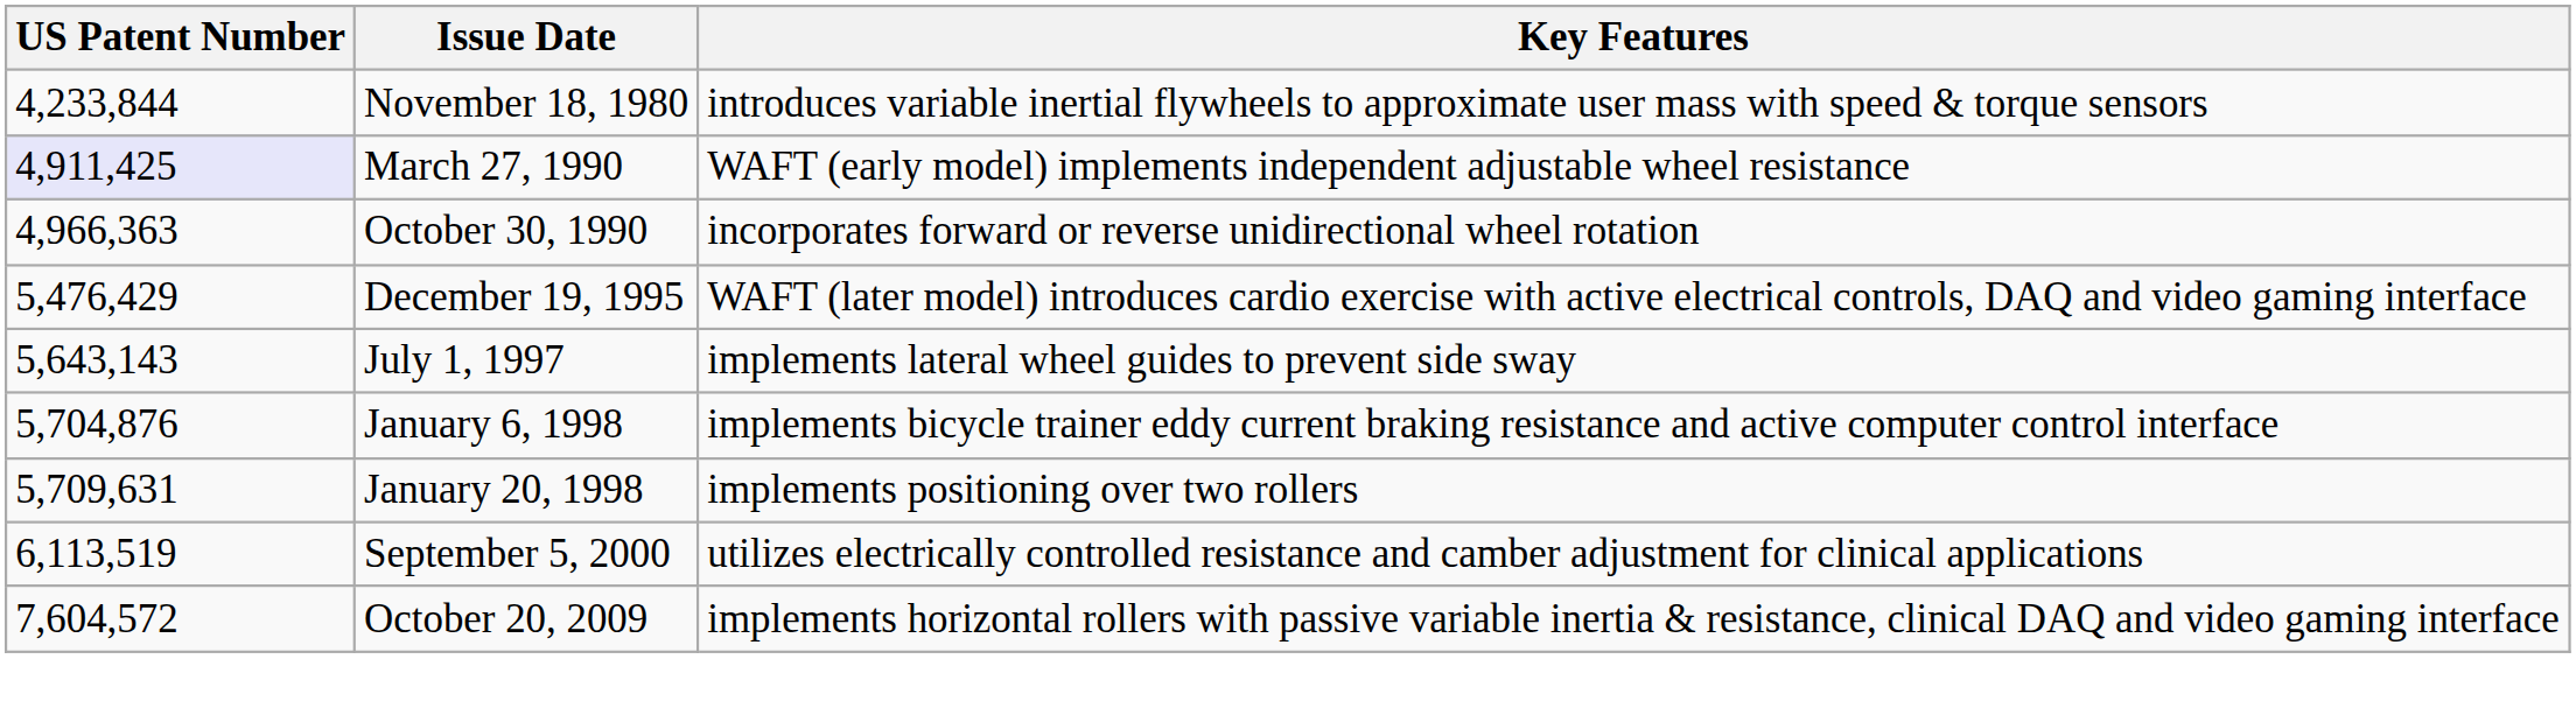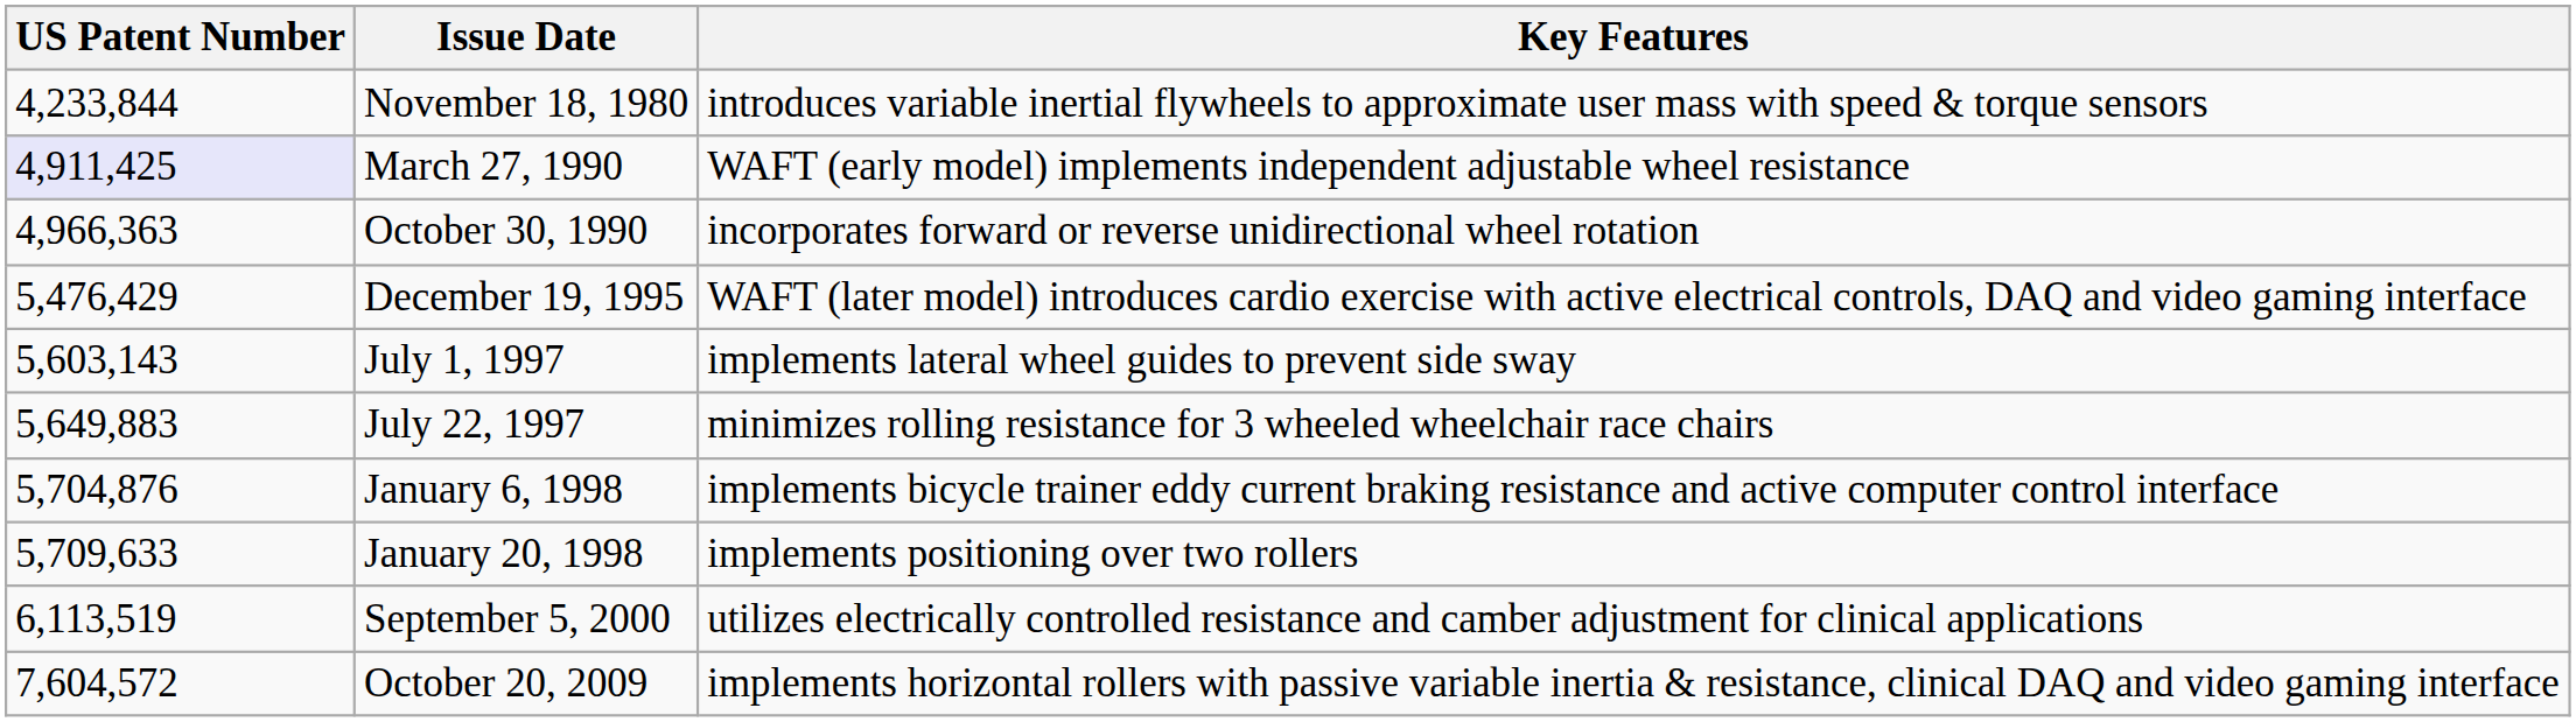July 1, 1997 | US Patent Number: 5,643,143 -> 5,603,143
+ row: 5,649,883 | July 22, 1997 | minimizes rolling resistance for 3 wheeled wheelchair race chairs
January 20, 1998 | US Patent Number: 5,709,631 -> 5,709,633
